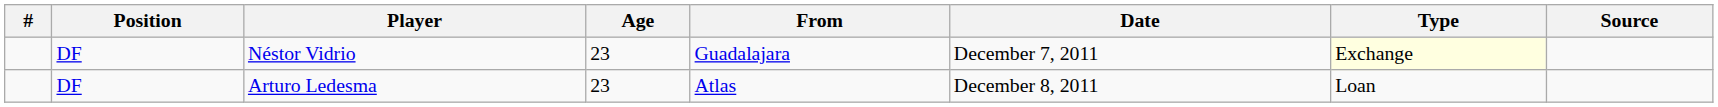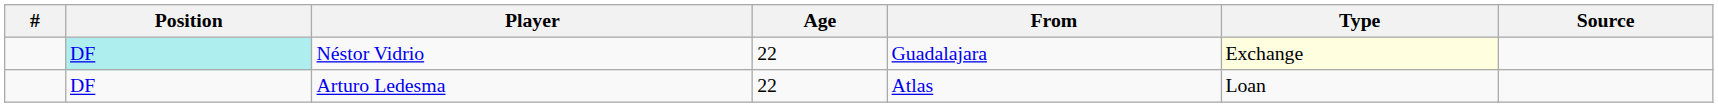- column: Date | December 7, 2011 | December 8, 2011
Néstor Vidrio | Position: no background -> paleturquoise background
Néstor Vidrio | Age: 23 -> 22
Arturo Ledesma | Age: 23 -> 22
